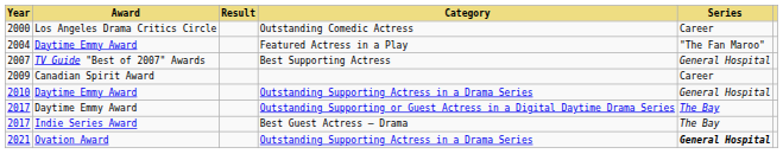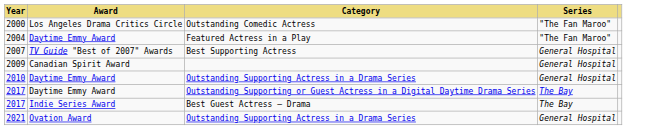- column: Result
2000 | Series: Career -> "The Fan Maroo"
2009 | Series: Career -> General Hospital
2021 | Series: bold -> normal
